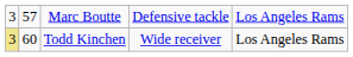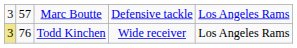Todd Kinchen | column 2: 60 -> 76
